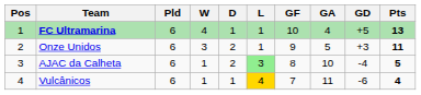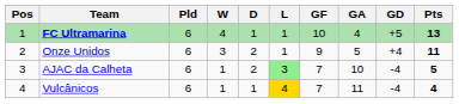Onze Unidos | GD: +3 -> +4
AJAC da Calheta | GF: 8 -> 7
Vulcânicos | GD: -6 -> -4
